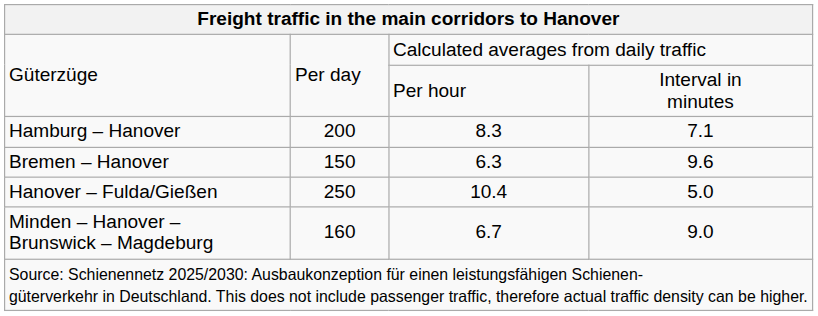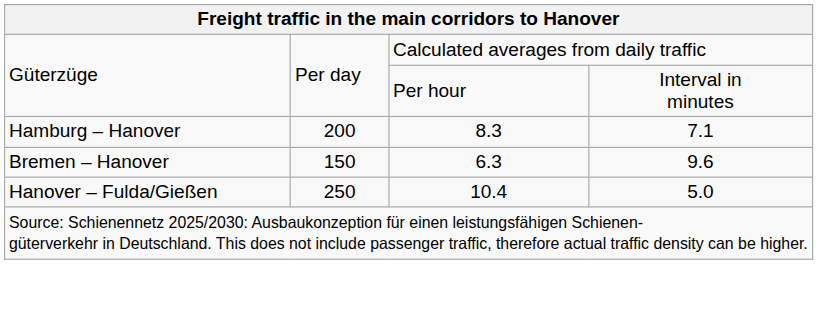- row: Minden – Hanover – Brunswick – Magdeburg | 160 | 6.7 | 9.0
